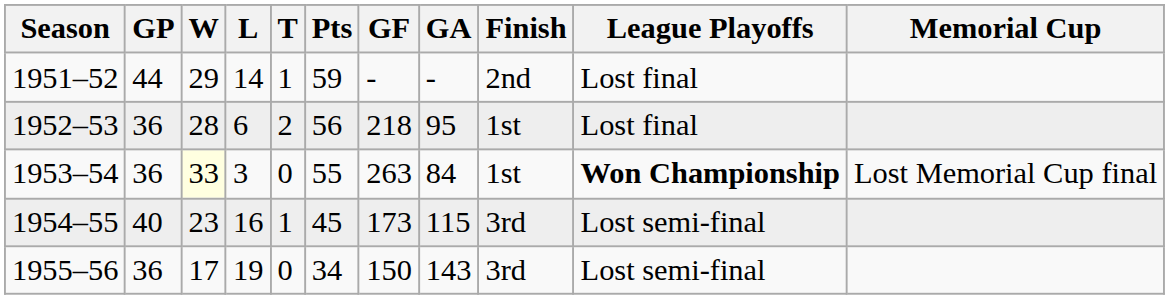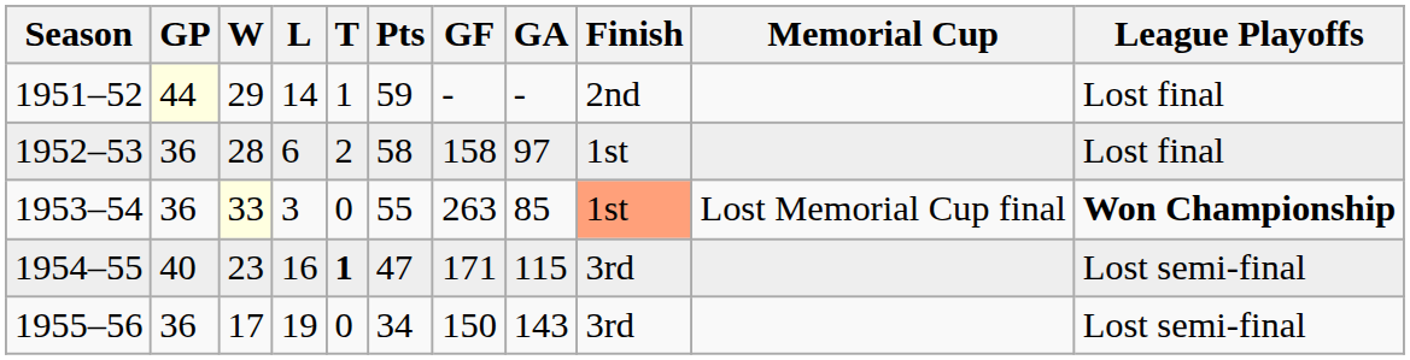columns swapped: League Playoffs <-> Memorial Cup
1951–52 | GP: no background -> lightyellow background
1952–53 | Pts: 56 -> 58
1952–53 | GF: 218 -> 158
1952–53 | GA: 95 -> 97
1953–54 | GA: 84 -> 85
1953–54 | Finish: no background -> lightsalmon background
1954–55 | T: normal -> bold
1954–55 | Pts: 45 -> 47
1954–55 | GF: 173 -> 171
